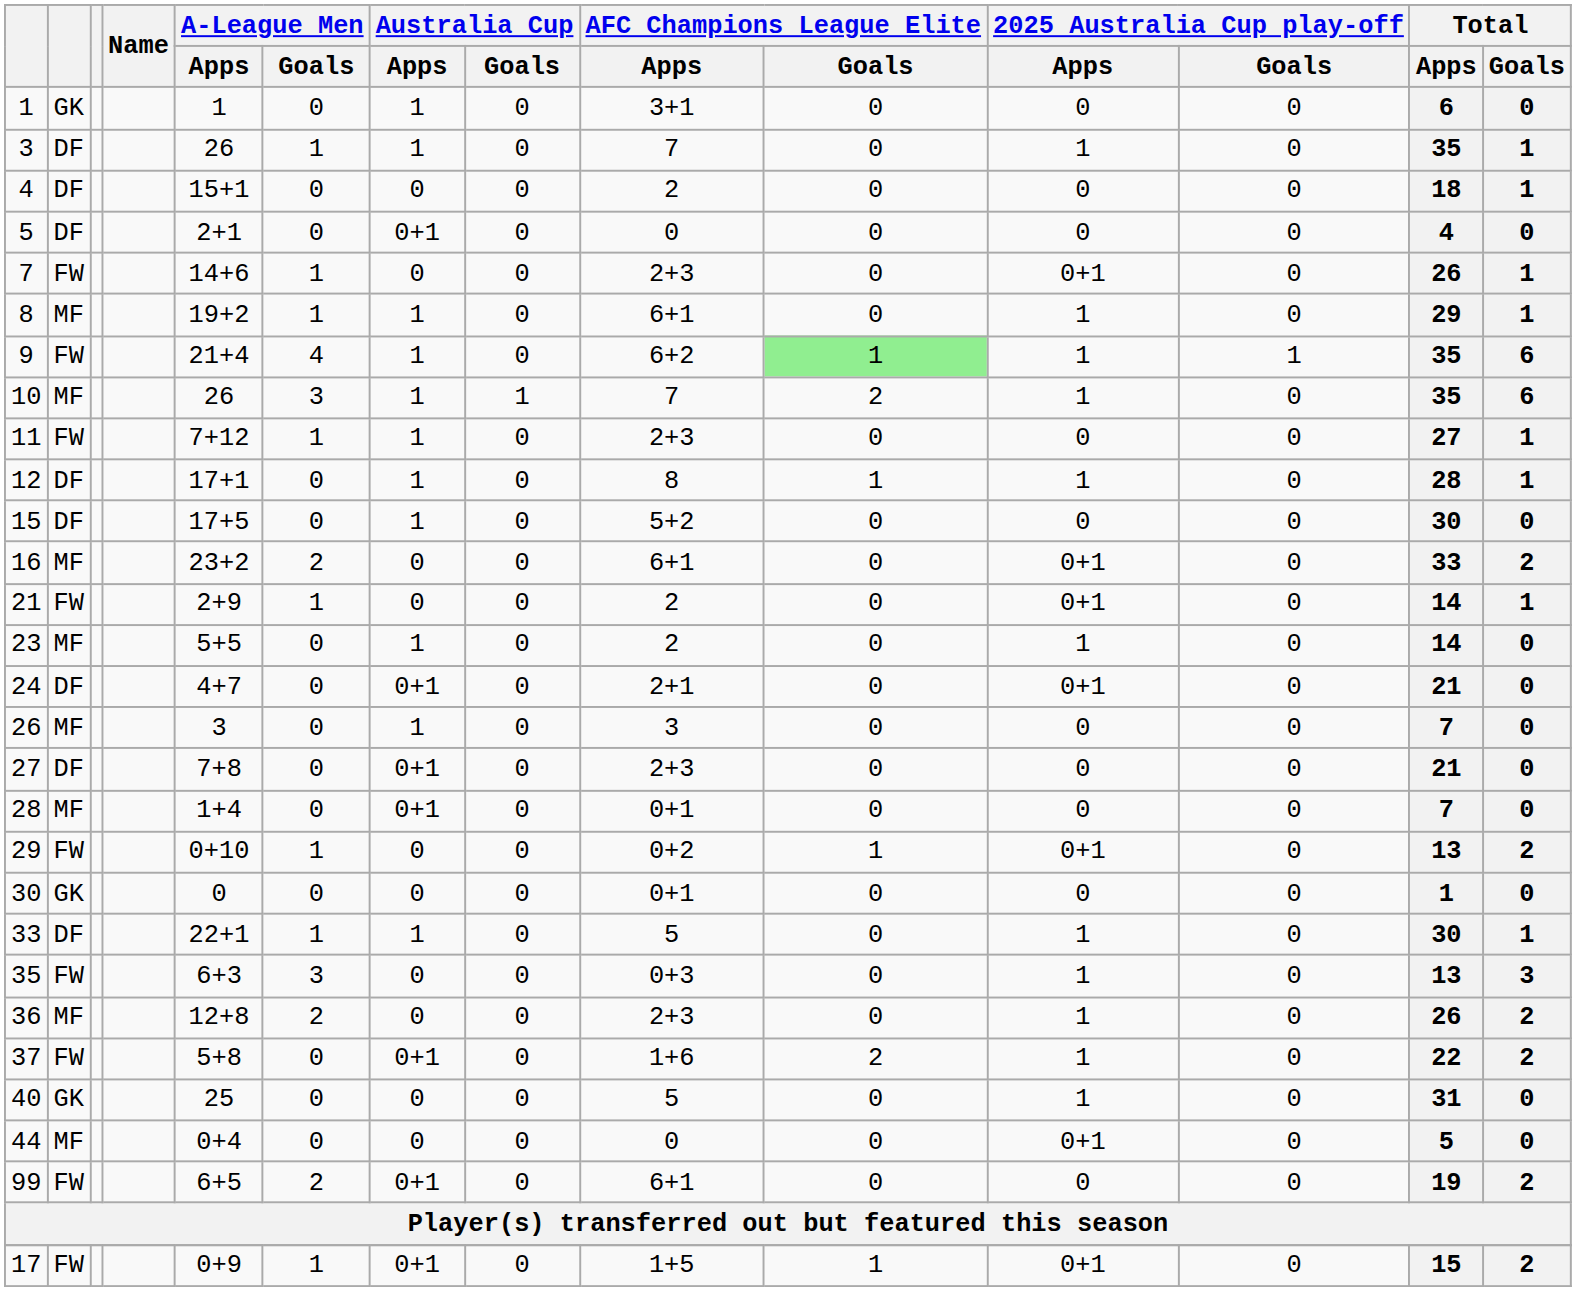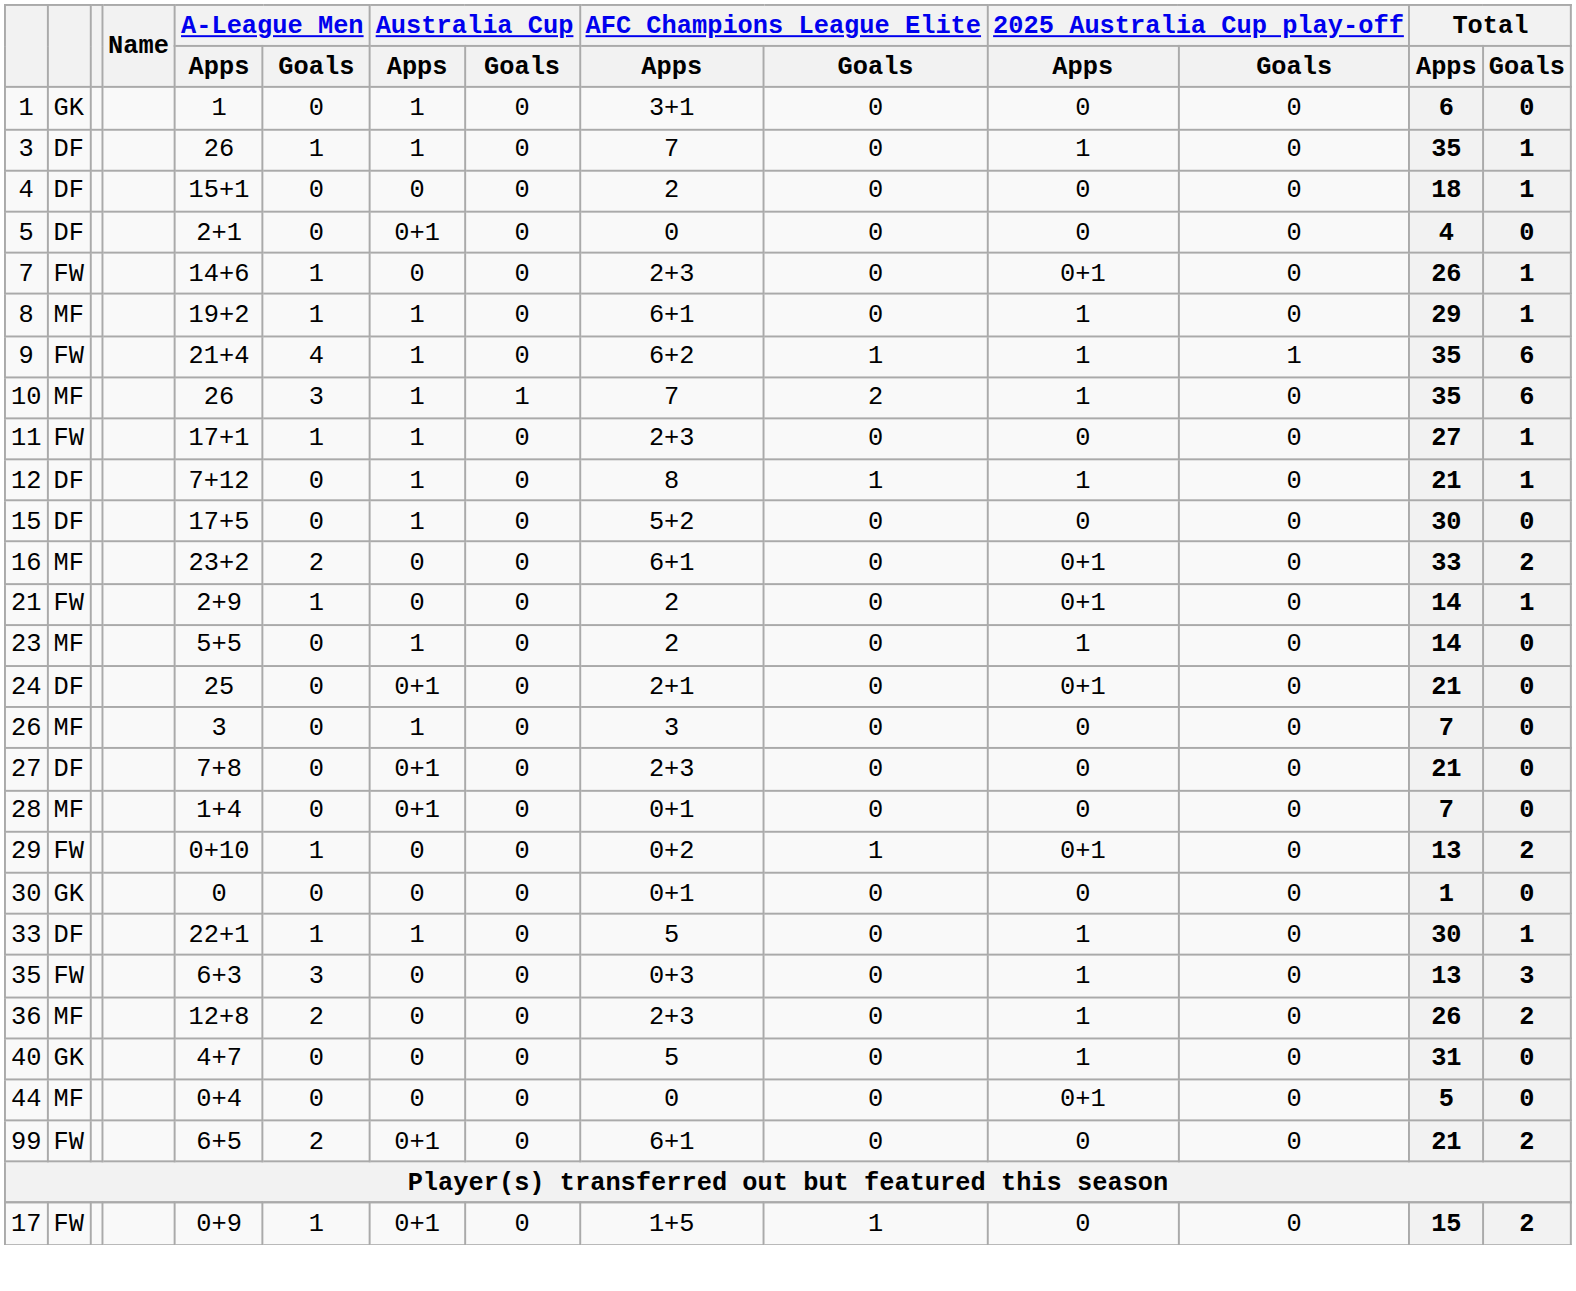9 | AFC Champions League Elite / Goals: lightgreen background -> no background
11 | A-League Men / Apps: 7+12 -> 17+1
12 | A-League Men / Apps: 17+1 -> 7+12
12 | Total / Apps: 28 -> 21
24 | A-League Men / Apps: 4+7 -> 25
- row: 37 | FW | 5+8 | 0 | 0+1 | 0 | 1+6 | 2 | 1 | 0 | 22 | 2
40 | A-League Men / Apps: 25 -> 4+7
99 | Total / Apps: 19 -> 21
17 | 2025 Australia Cup play-off / Apps: 0+1 -> 0
